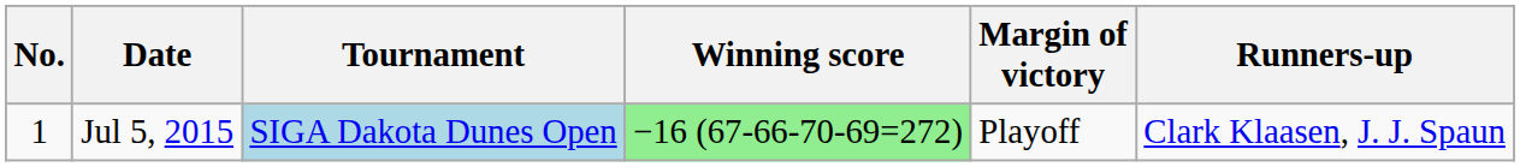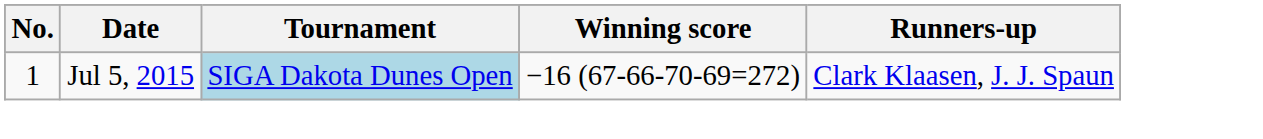- column: Margin of victory | Playoff
Jul 5, 2015 | Winning score: lightgreen background -> no background
